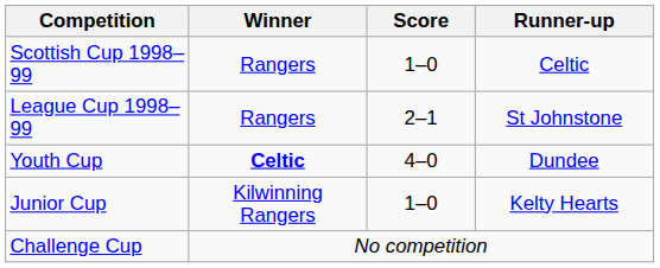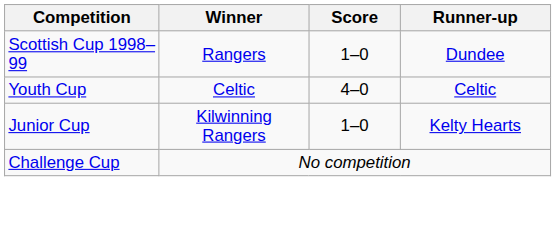Scottish Cup 1998–99 | Runner-up: Celtic -> Dundee
- row: League Cup 1998–99 | Rangers | 2–1 | St Johnstone
Youth Cup | Winner: bold -> normal
Youth Cup | Runner-up: Dundee -> Celtic
